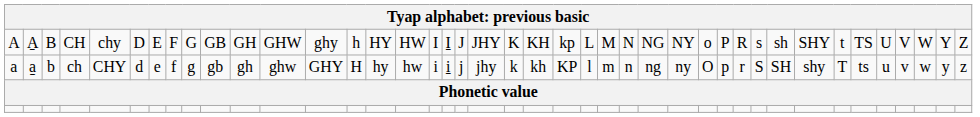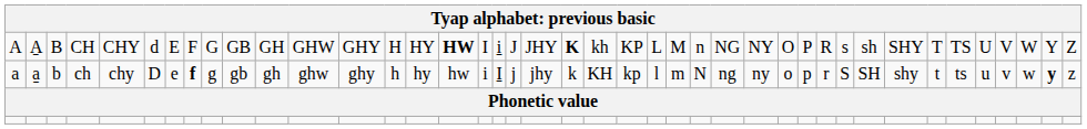CH | column 5: chy -> CHY
CH | column 6: D -> d
CH | column 13: ghy -> GHY
CH | column 14: h -> H
CH | column 16: normal -> bold
CH | column 18: I̱ -> i̱
CH | column 21: normal -> bold
CH | column 22: KH -> kh
CH | column 23: kp -> KP
CH | column 26: N -> n
CH | column 29: o -> O
CH | column 35: t -> T
ch | column 5: CHY -> chy
ch | column 6: d -> D
ch | column 8: normal -> bold
ch | column 13: GHY -> ghy
ch | column 14: H -> h
ch | column 18: i̱ -> I̱
ch | column 22: kh -> KH
ch | column 23: KP -> kp
ch | column 26: n -> N
ch | column 29: O -> o
ch | column 35: T -> t
ch | column 40: normal -> bold
